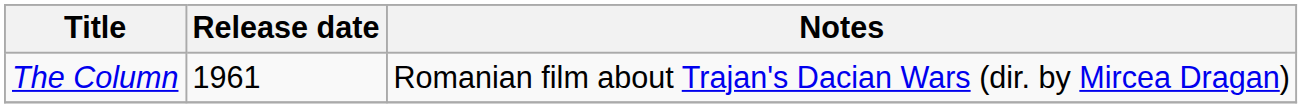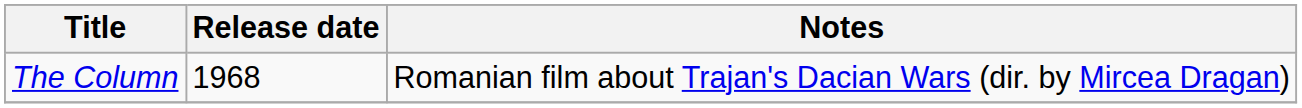The Column | Release date: 1961 -> 1968
